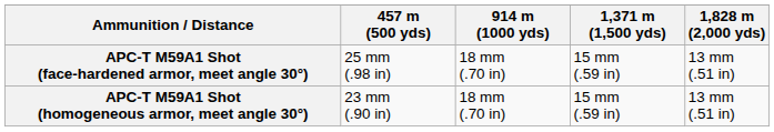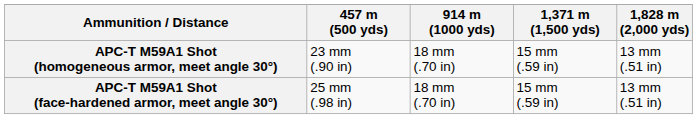rows swapped: APC-T M59A1 Shot (homogeneous armor, meet angle 30°) <-> APC-T M59A1 Shot (face-hardened armor, meet angle 30°)
